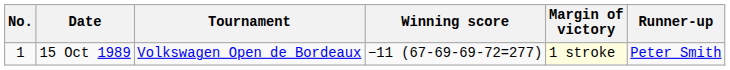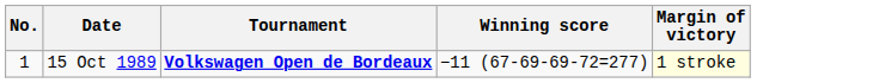- column: Runner-up | Peter Smith
15 Oct 1989 | Tournament: normal -> bold
